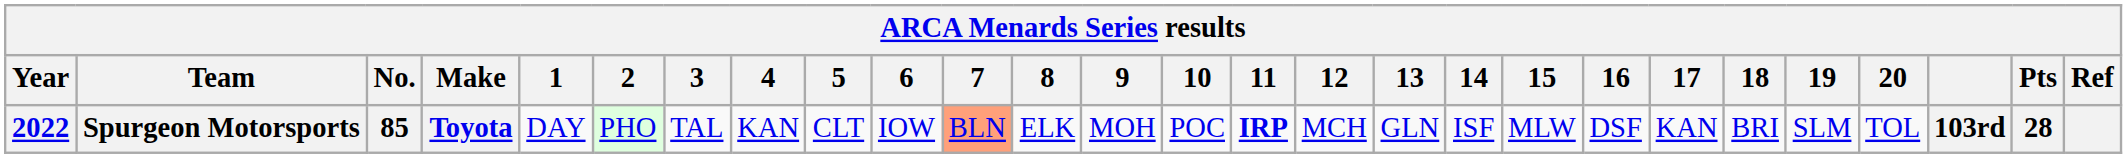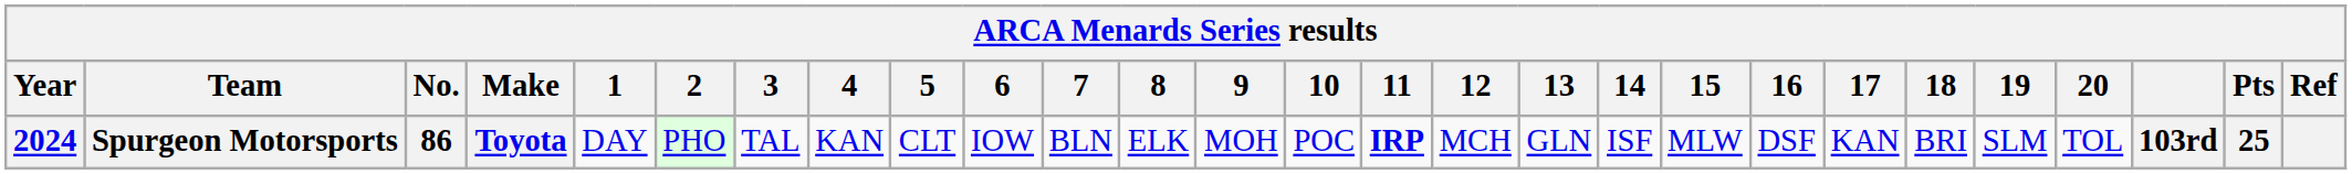Spurgeon Motorsports | Year: 2022 -> 2024
Spurgeon Motorsports | No.: 85 -> 86
Spurgeon Motorsports | 7: lightsalmon background -> no background
Spurgeon Motorsports | Pts: 28 -> 25
